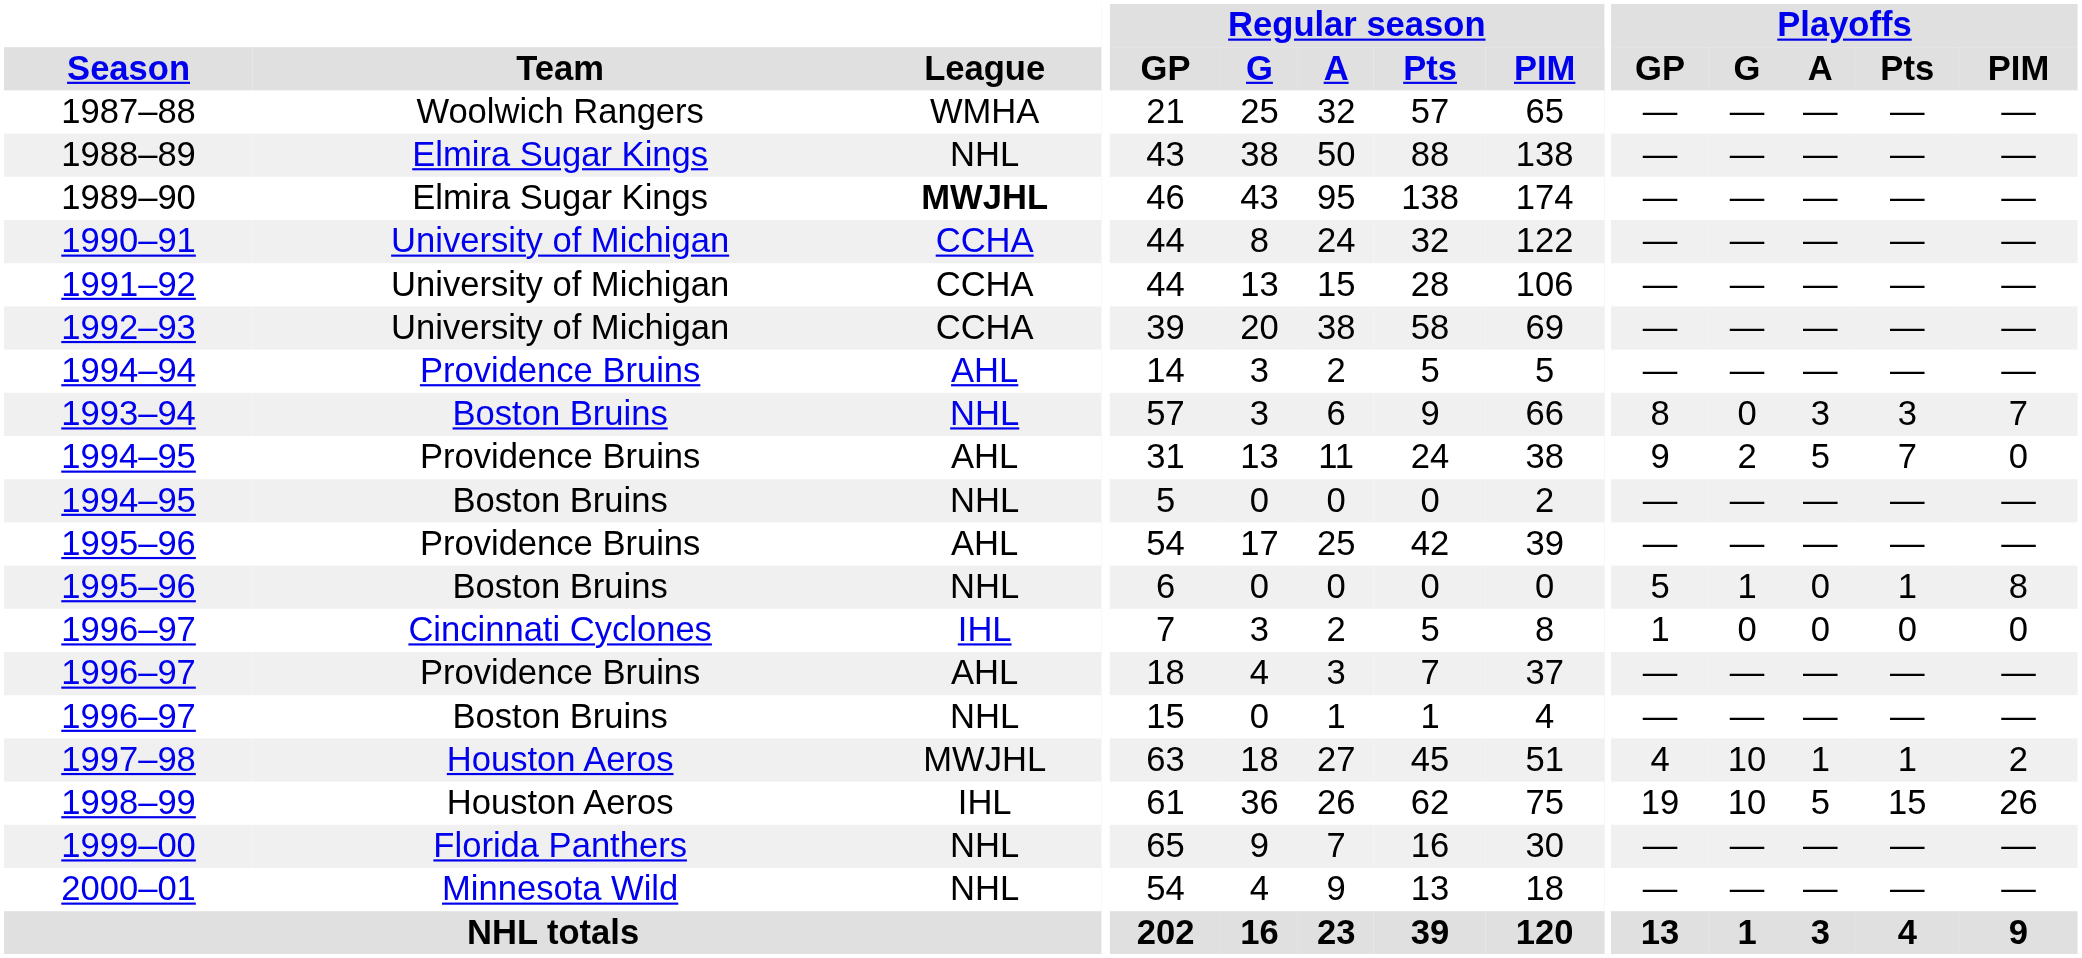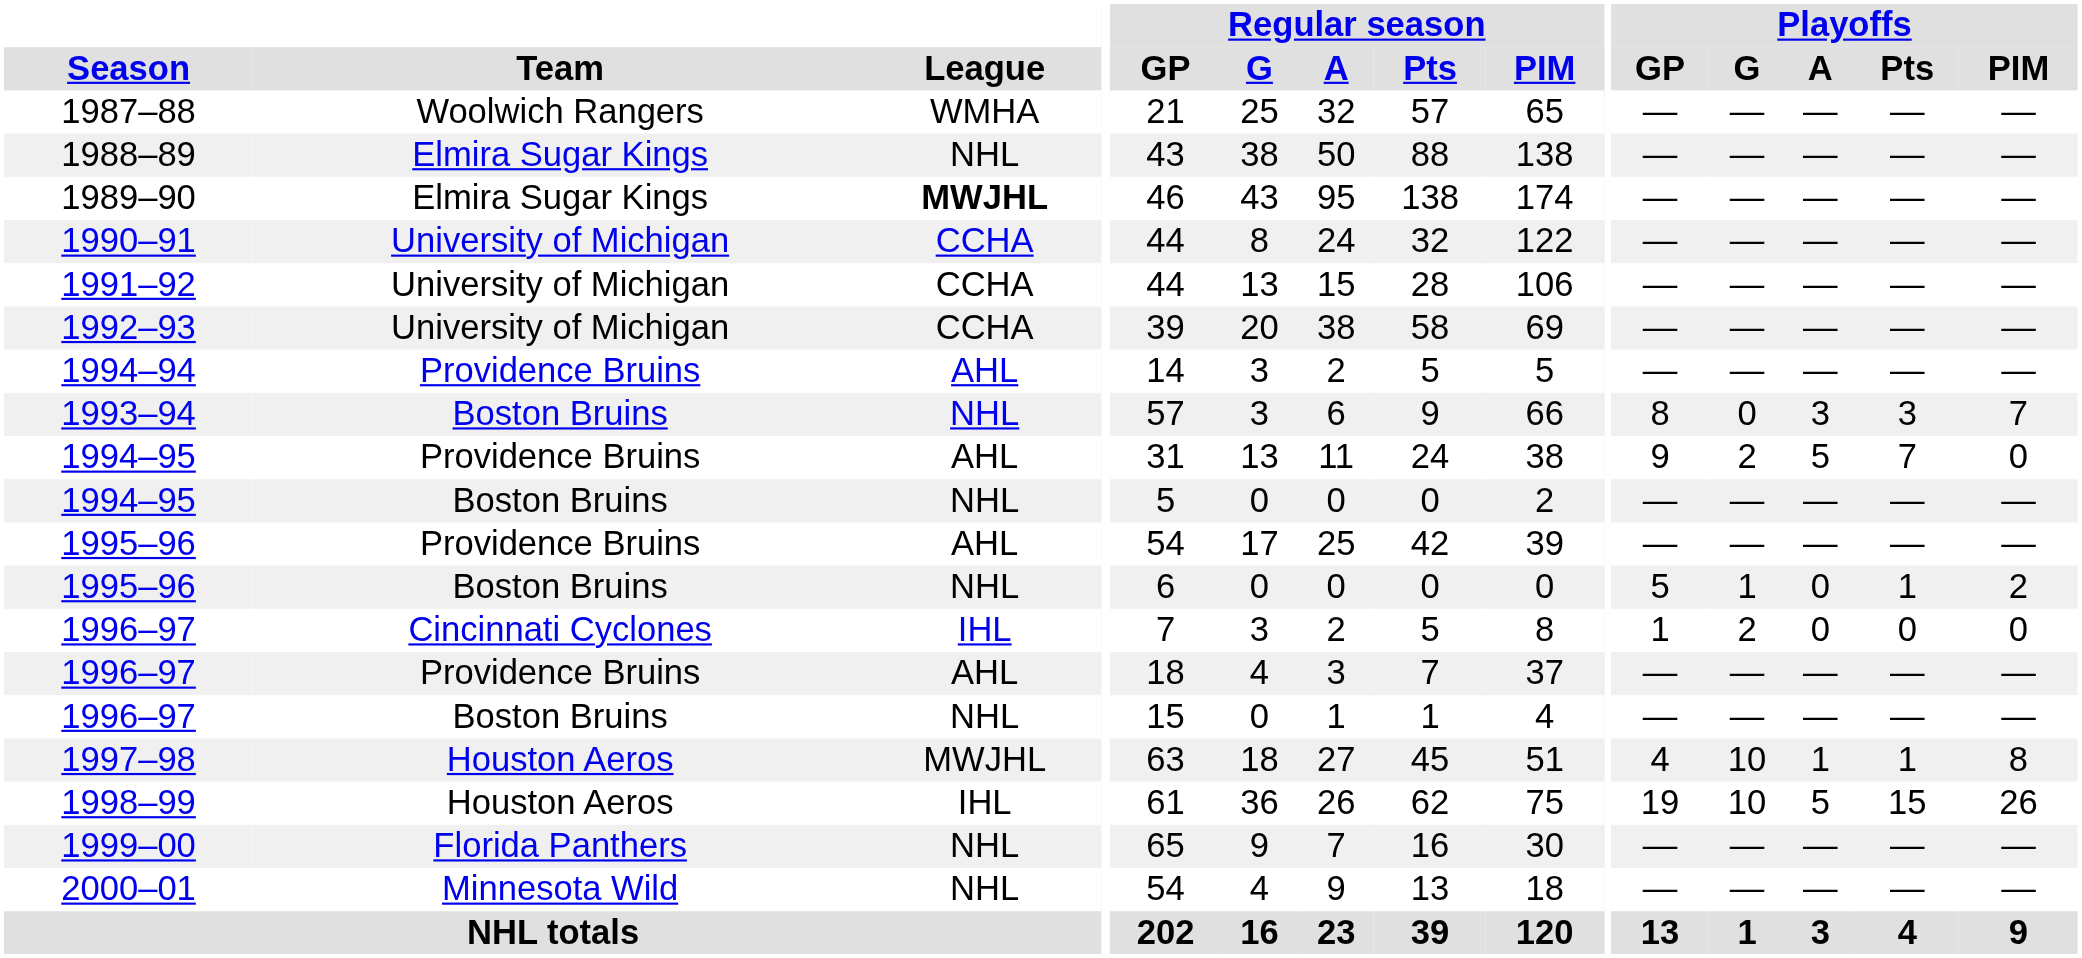1995–96 / Boston Bruins | Playoffs / PIM: 8 -> 2
1996–97 / Cincinnati Cyclones | Playoffs / G: 0 -> 2
1997–98 | Playoffs / PIM: 2 -> 8
